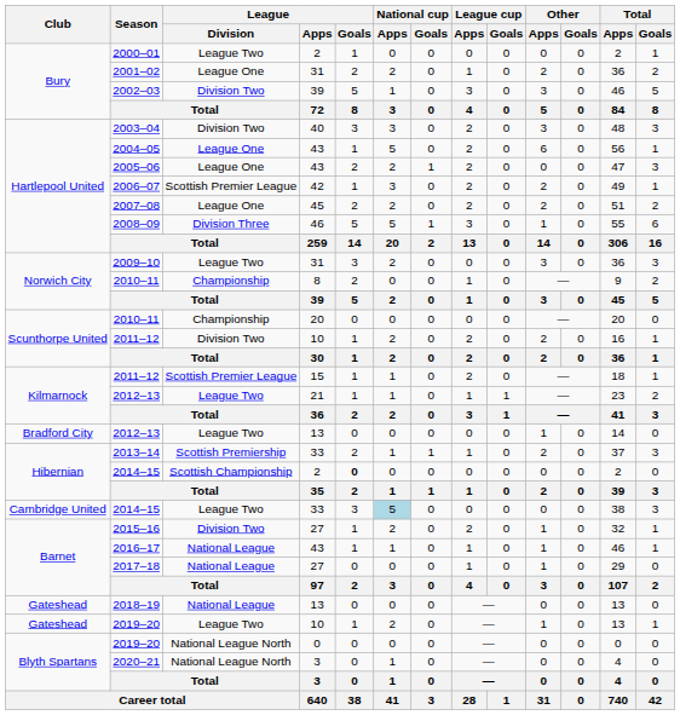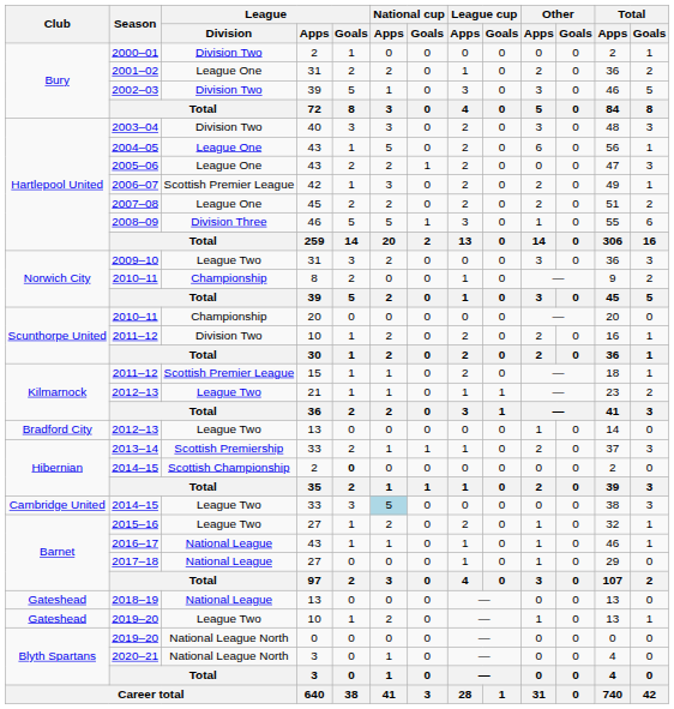2000–01 | League / Division: League Two -> Division Two
2015–16 | League / Division: Division Two -> League Two
